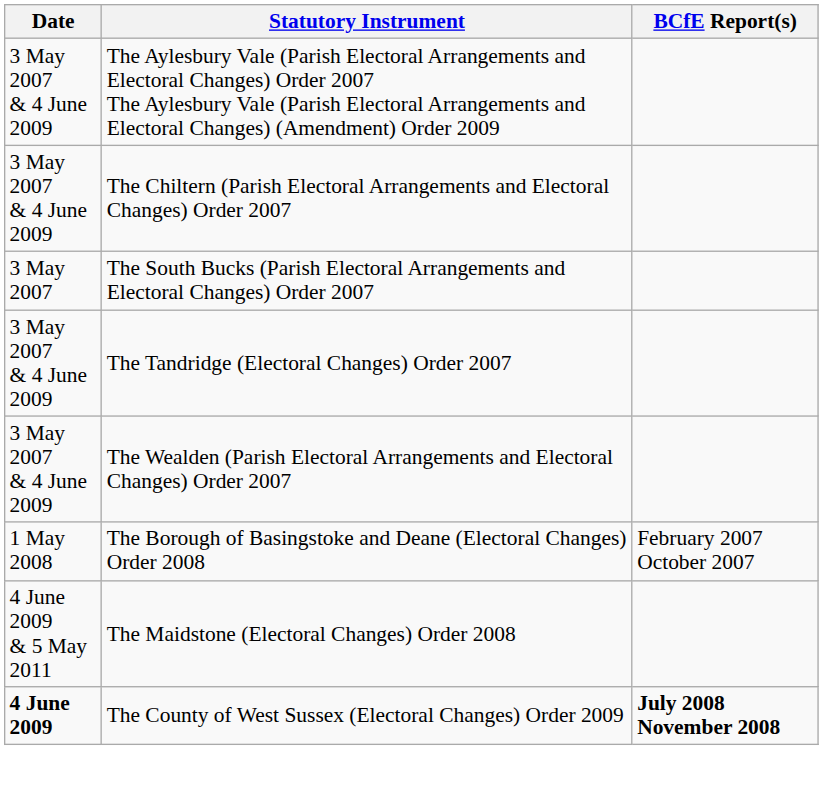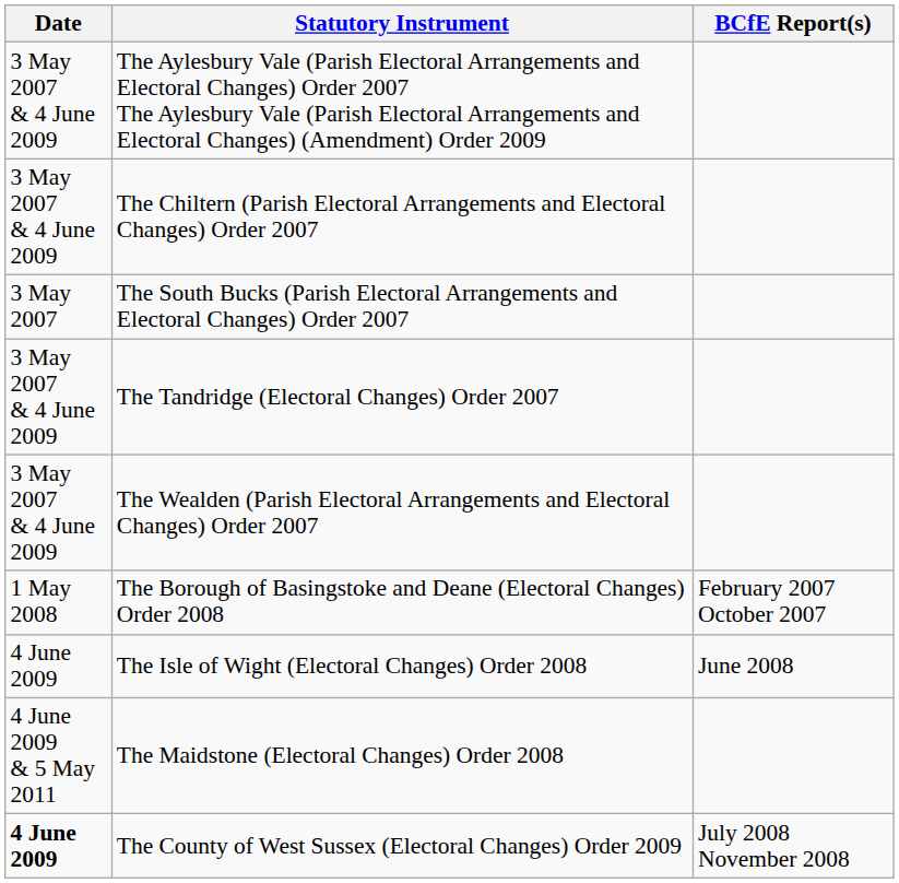+ row: 4 June 2009 | The Isle of Wight (Electoral Changes) Order 2008 | June 2008
The County of West Sussex (Electoral Changes) Order 2009 | BCfE Report(s): bold -> normal
